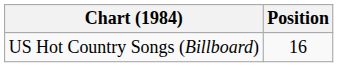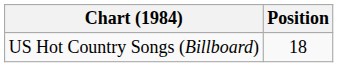US Hot Country Songs (Billboard) | Position: 16 -> 18
